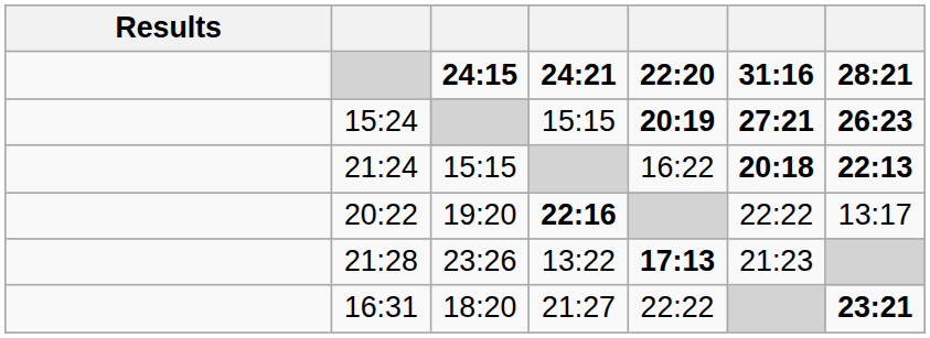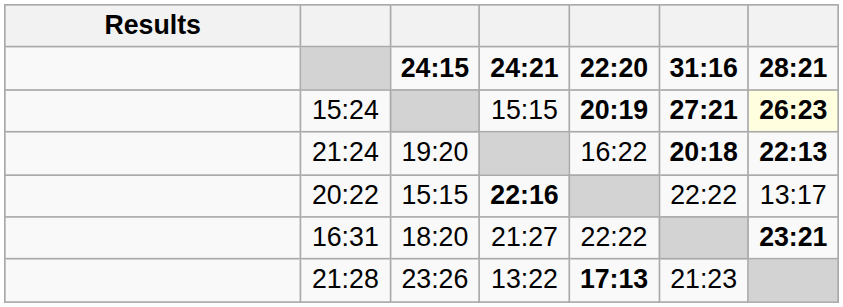15:24 | column 7: no background -> lightyellow background
21:24 | column 3: 15:15 -> 19:20
20:22 | column 3: 19:20 -> 15:15
rows swapped: 16:31 <-> 21:28
